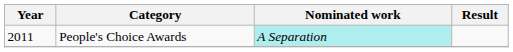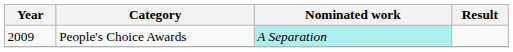People's Choice Awards | Year: 2011 -> 2009
